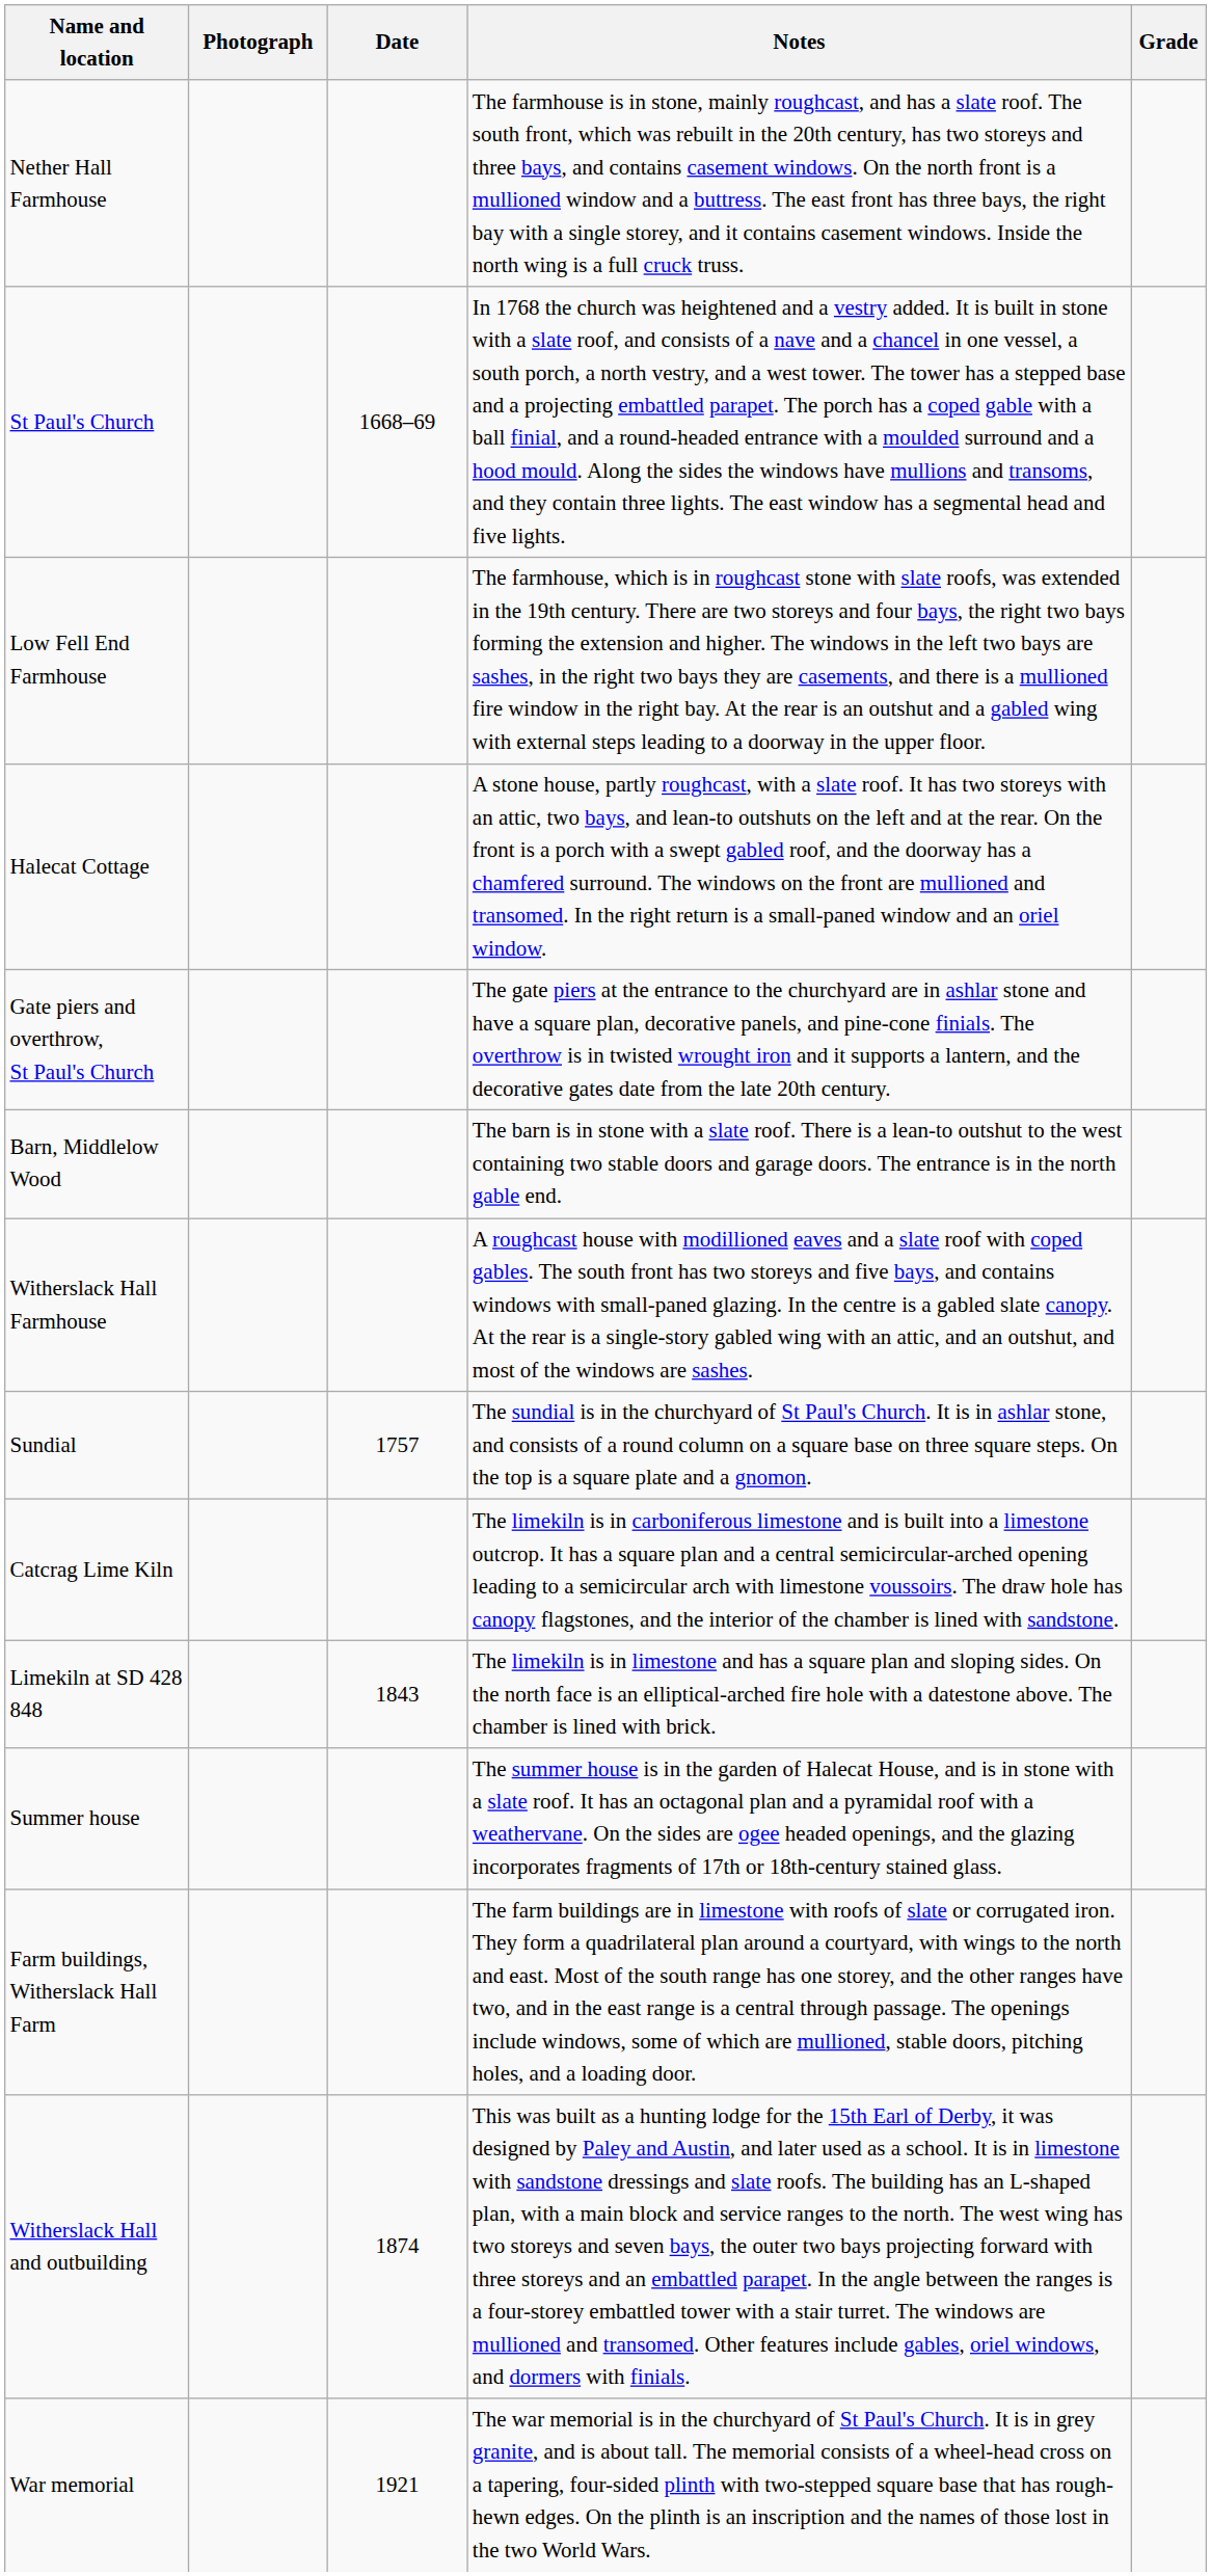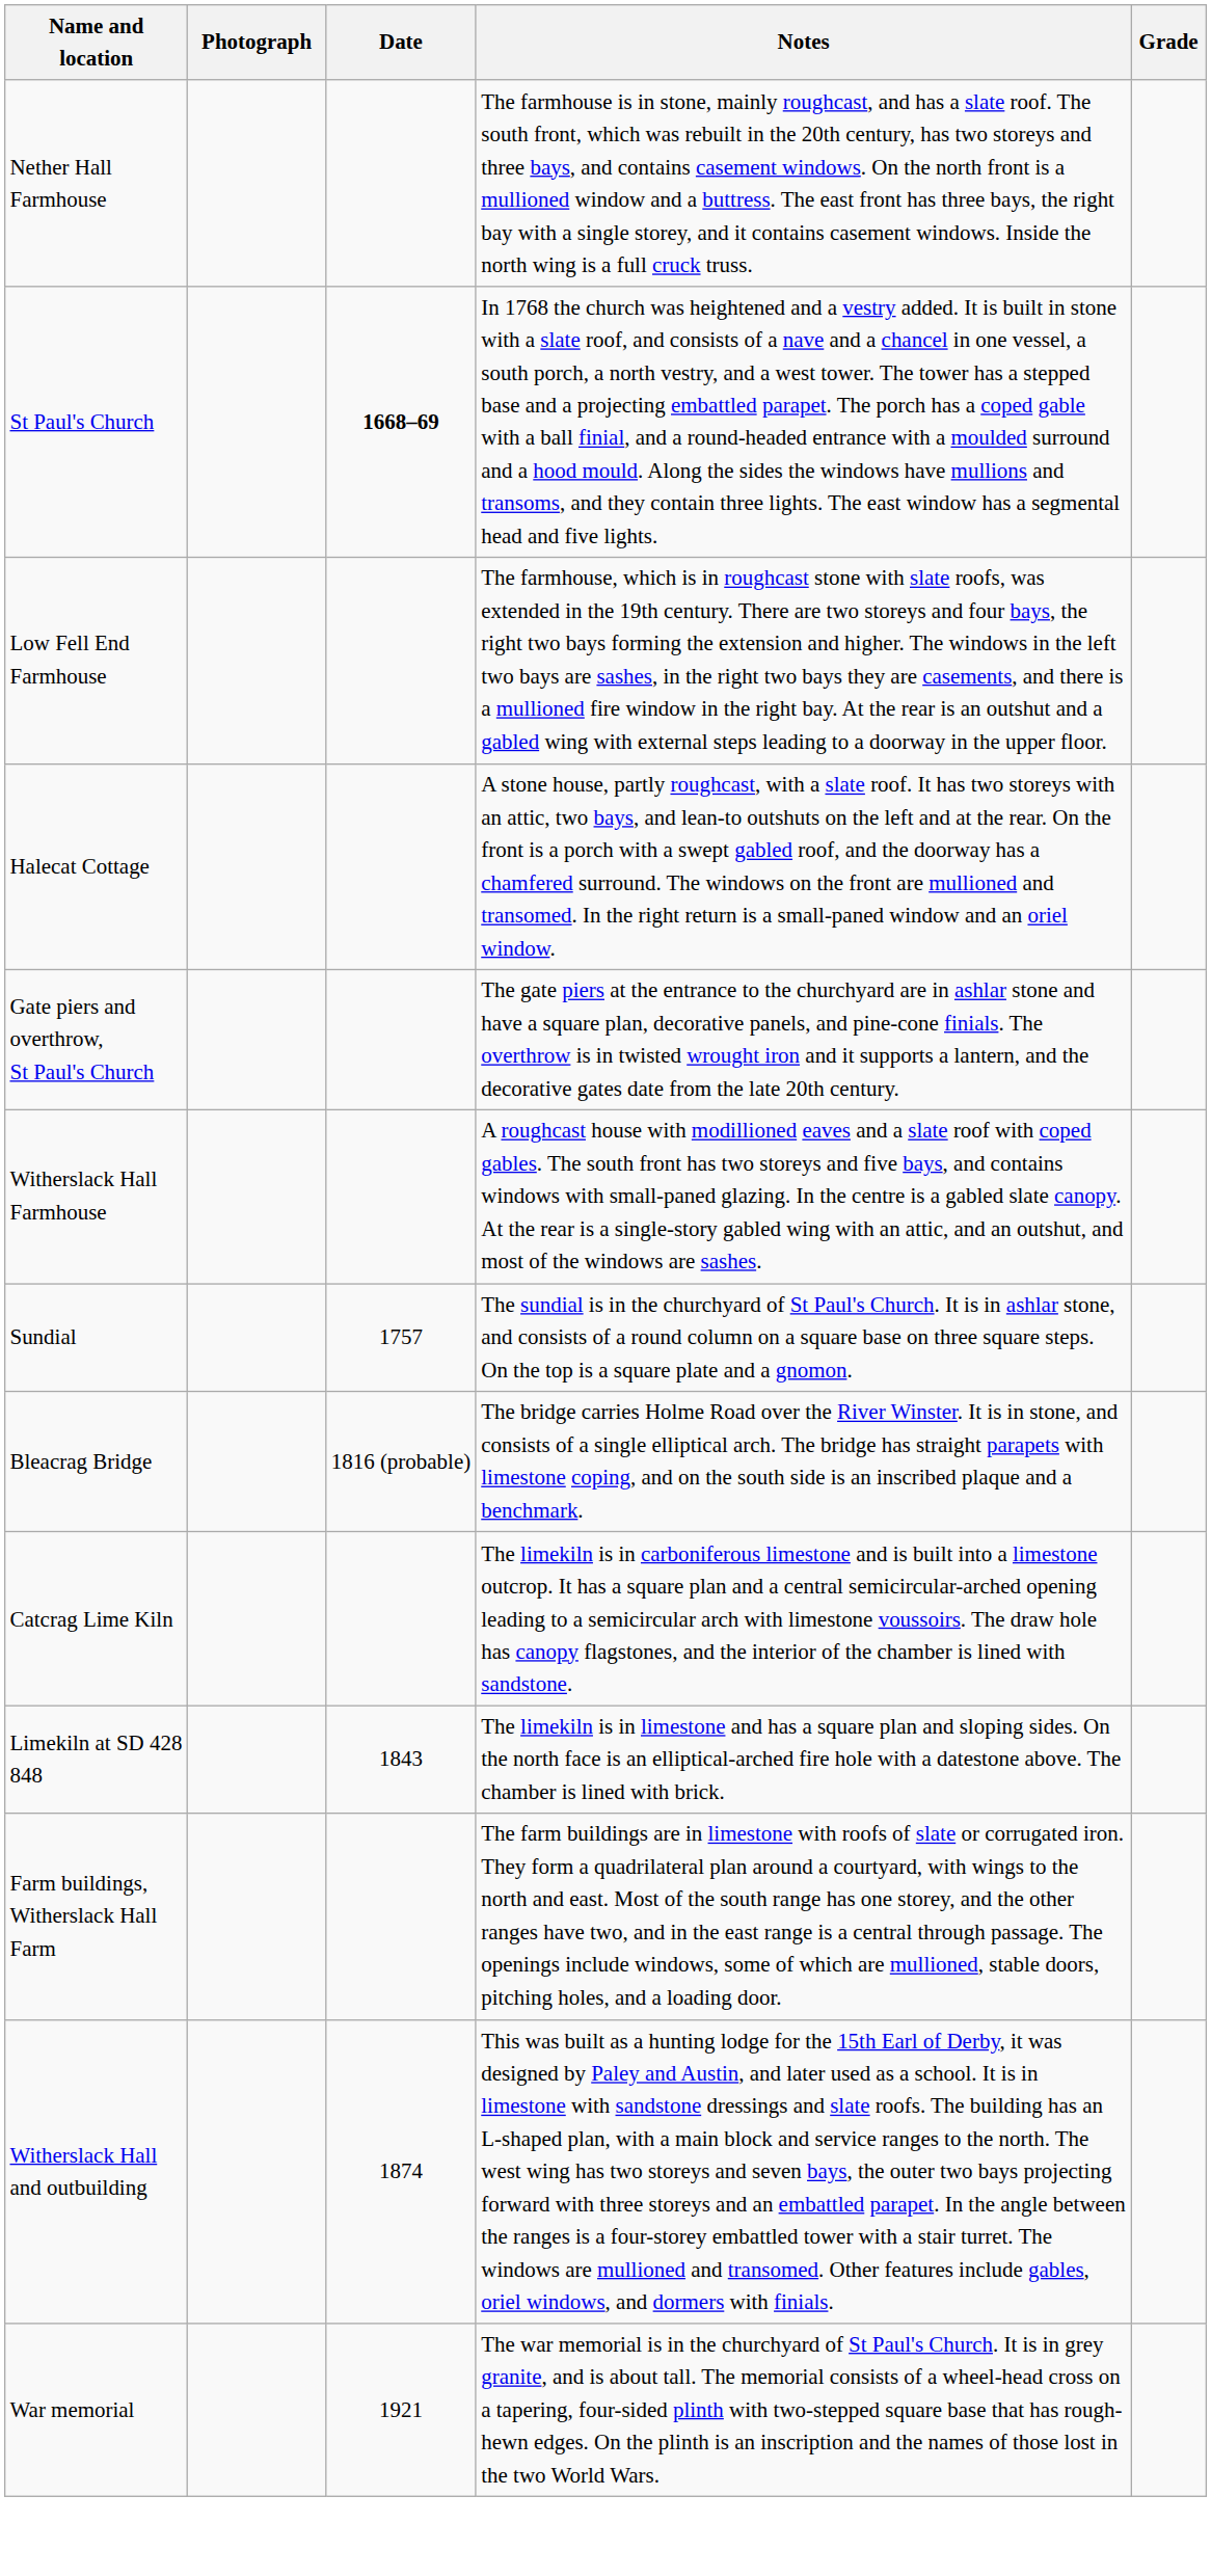St Paul's Church | Date: normal -> bold
- row: Barn, Middlelow Wood | The barn is in stone with a slate roof. There is a lean-to outshut to the west containing two stable doors and garage doors. The entrance is in the north gable end.
+ row: Bleacrag Bridge | 1816 (probable) | The bridge carries Holme Road over the River Winster. It is in stone, and consists of a single elliptical arch. The bridge has straight parapets with limestone coping, and on the south side is an inscribed plaque and a benchmark.
- row: Summer house | The summer house is in the garden of Halecat House, and is in stone with a slate roof. It has an octagonal plan and a pyramidal roof with a weathervane. On the sides are ogee headed openings, and the glazing incorporates fragments of 17th or 18th-century stained glass.
